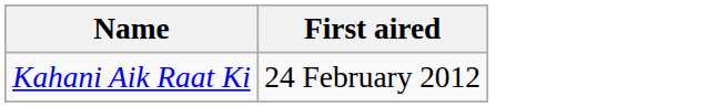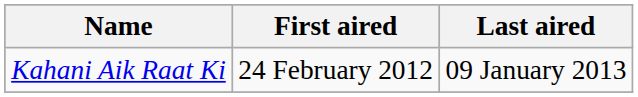+ column: Last aired | 09 January 2013
